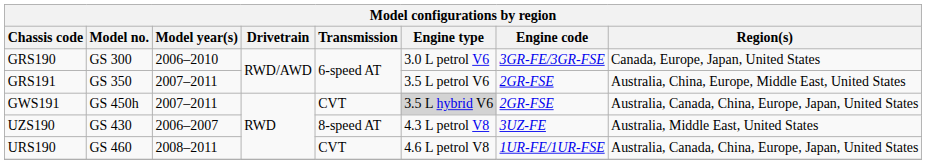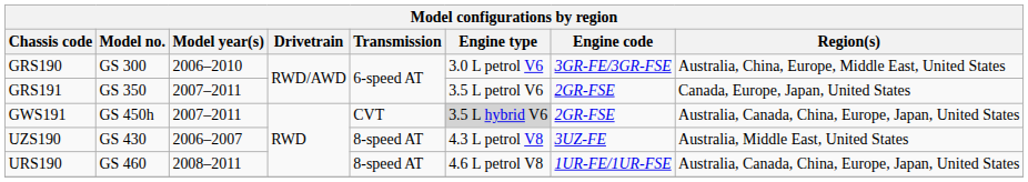GRS190 | Region(s): Canada, Europe, Japan, United States -> Australia, China, Europe, Middle East, United States
GRS191 | Region(s): Australia, China, Europe, Middle East, United States -> Canada, Europe, Japan, United States
URS190 | Transmission: CVT -> 8-speed AT
